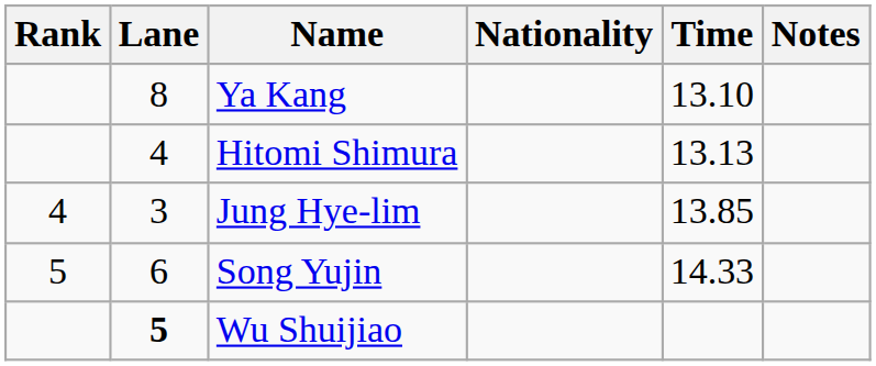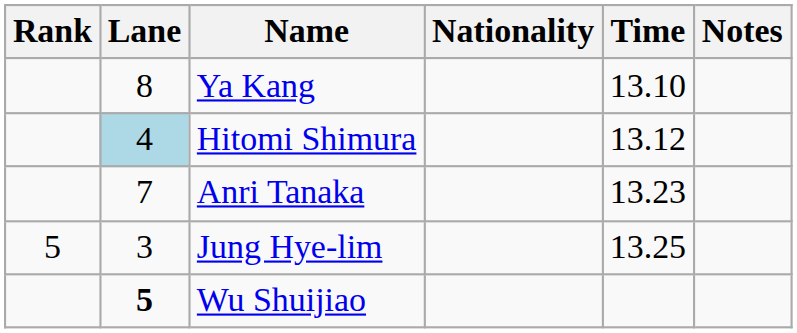Hitomi Shimura | Lane: no background -> lightblue background
Hitomi Shimura | Time: 13.13 -> 13.12
+ row: 7 | Anri Tanaka | 13.23
Jung Hye-lim | Rank: 4 -> 5
Jung Hye-lim | Time: 13.85 -> 13.25
- row: 5 | 6 | Song Yujin | 14.33
